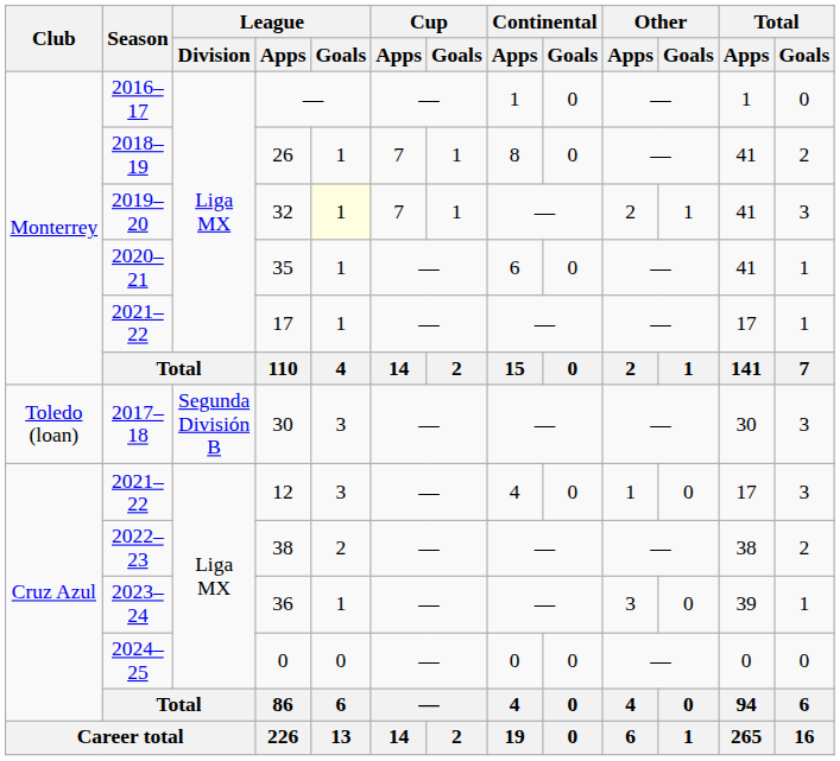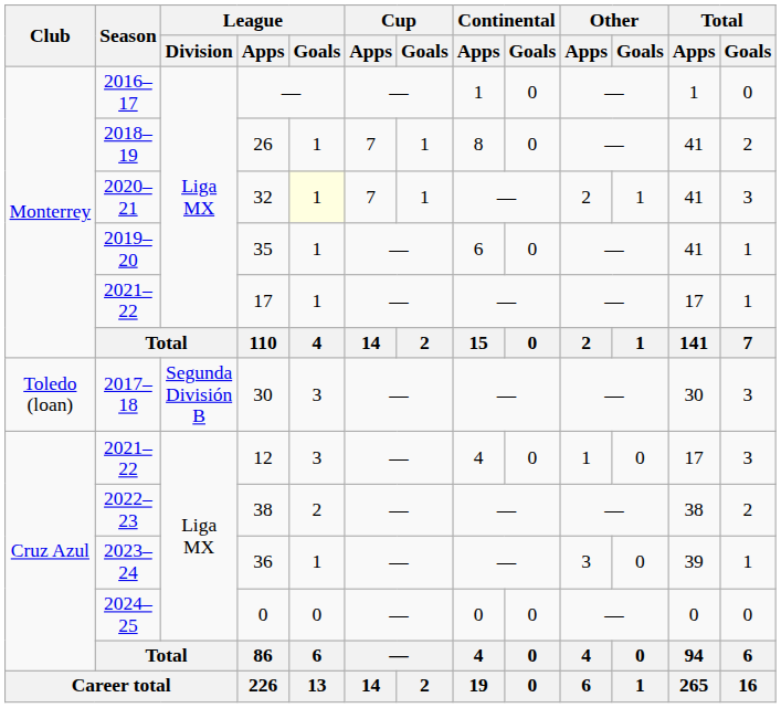32 | Season: 2019–20 -> 2020–21
35 | Season: 2020–21 -> 2019–20
